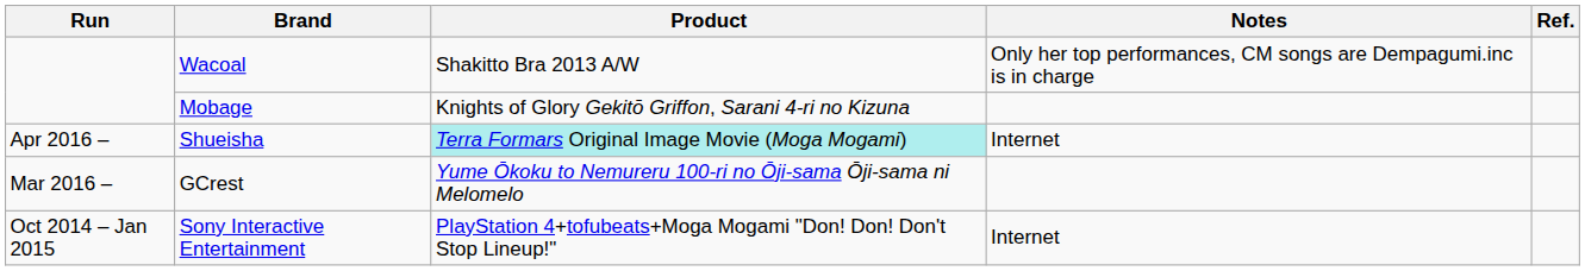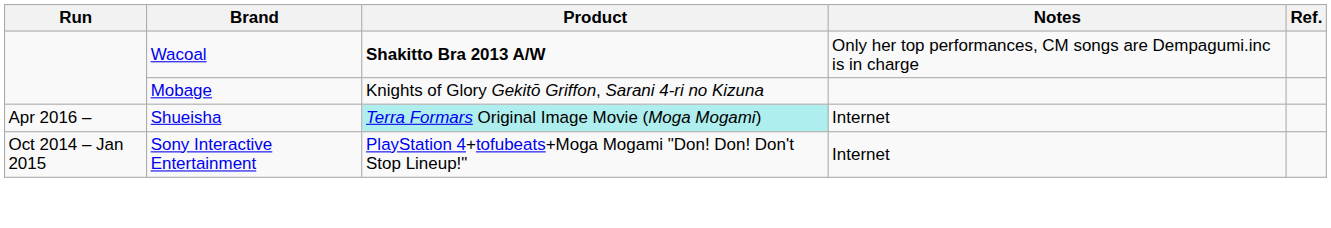Wacoal | Product: normal -> bold
- row: Mar 2016 – | GCrest | Yume Ōkoku to Nemureru 100-ri no Ōji-sama Ōji-sama ni Melomelo
